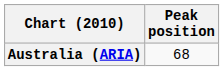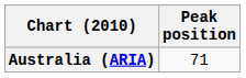Australia (ARIA) | Peak position: 68 -> 71
